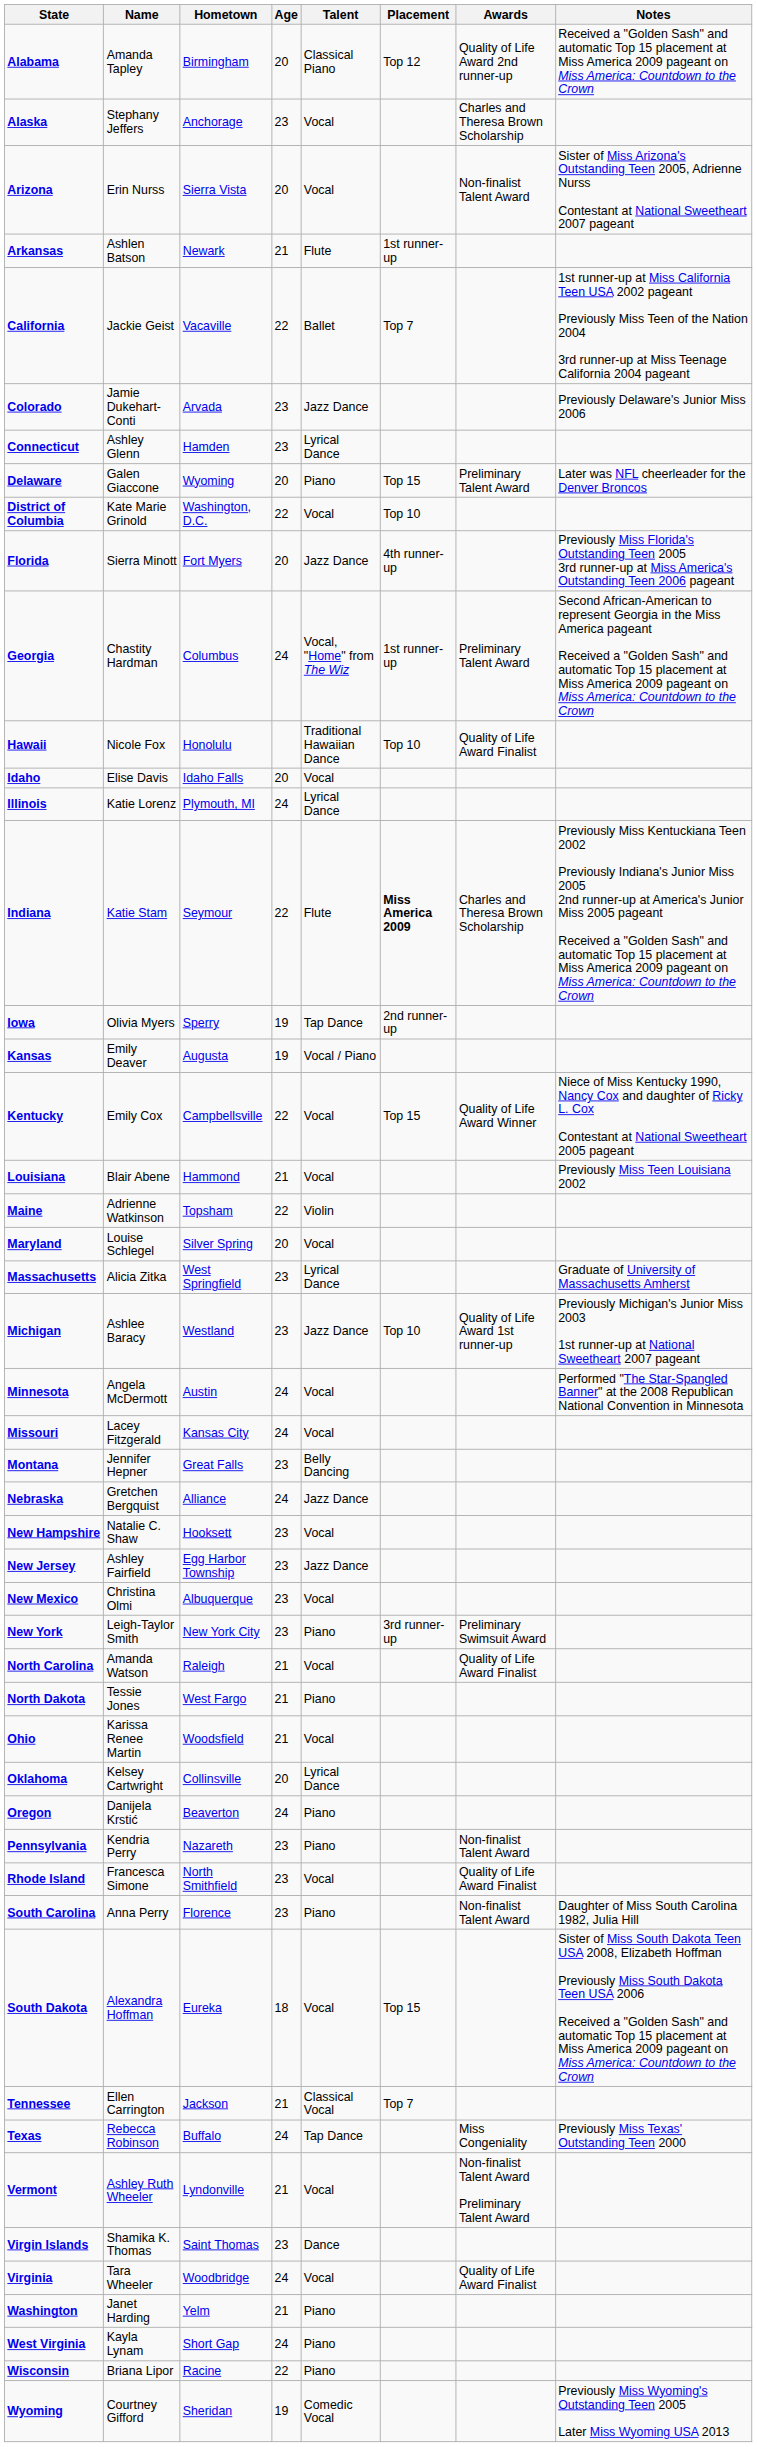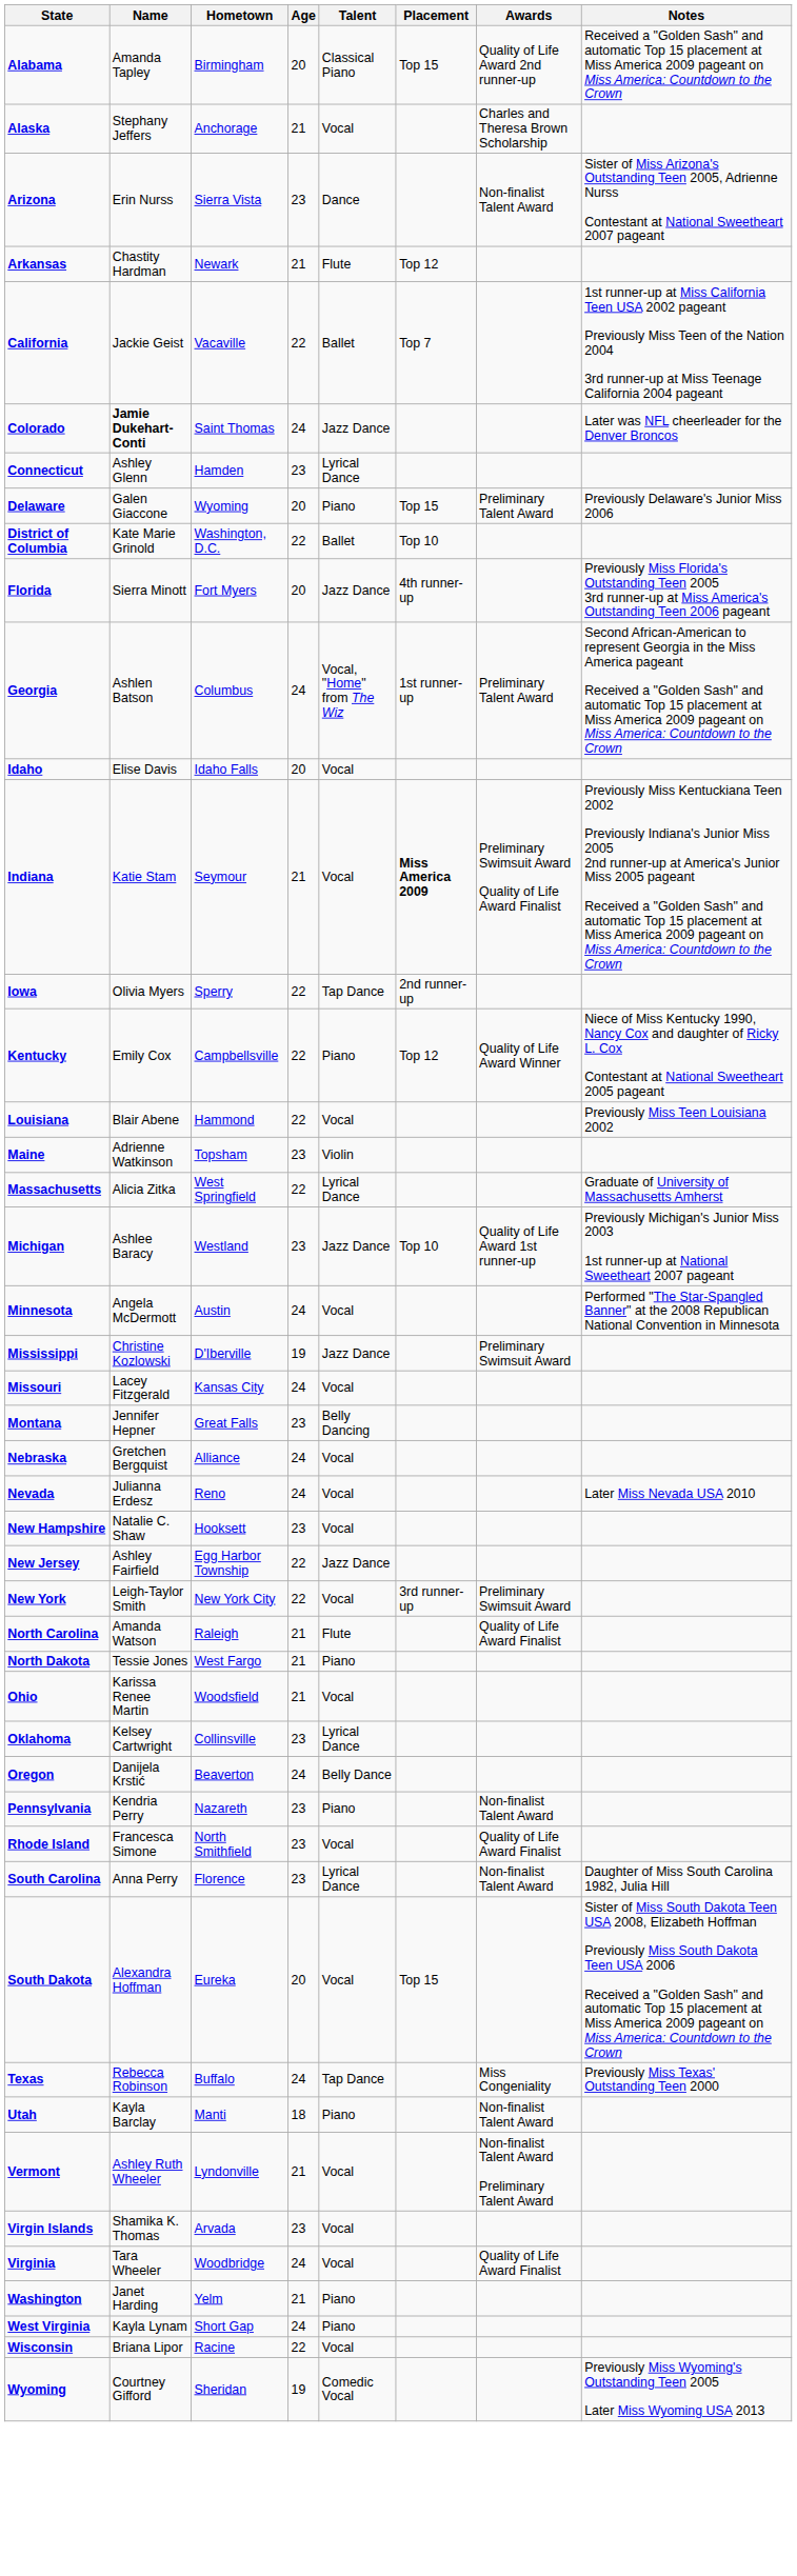Alabama | Placement: Top 12 -> Top 15
Alaska | Age: 23 -> 21
Arizona | Age: 20 -> 23
Arizona | Talent: Vocal -> Dance
Arkansas | Name: Ashlen Batson -> Chastity Hardman
Arkansas | Placement: 1st runner-up -> Top 12
Colorado | Name: normal -> bold
Colorado | Hometown: Arvada -> Saint Thomas
Colorado | Age: 23 -> 24
Colorado | Notes: Previously Delaware's Junior Miss 2006 -> Later was NFL cheerleader for the Denver Broncos
Delaware | Notes: Later was NFL cheerleader for the Denver Broncos -> Previously Delaware's Junior Miss 2006
District of Columbia | Talent: Vocal -> Ballet
Georgia | Name: Chastity Hardman -> Ashlen Batson
- row: Hawaii | Nicole Fox | Honolulu | Traditional Hawaiian Dance | Top 10 | Quality of Life Award Finalist
- row: Illinois | Katie Lorenz | Plymouth, MI | 24 | Lyrical Dance
Indiana | Age: 22 -> 21
Indiana | Talent: Flute -> Vocal
Indiana | Awards: Charles and Theresa Brown Scholarship -> Preliminary Swimsuit Award Quality of Life Award Finalist
Iowa | Age: 19 -> 22
- row: Kansas | Emily Deaver | Augusta | 19 | Vocal / Piano
Kentucky | Talent: Vocal -> Piano
Kentucky | Placement: Top 15 -> Top 12
Louisiana | Age: 21 -> 22
Maine | Age: 22 -> 23
- row: Maryland | Louise Schlegel | Silver Spring | 20 | Vocal
Massachusetts | Age: 23 -> 22
+ row: Mississippi | Christine Kozlowski | D'Iberville | 19 | Jazz Dance | Preliminary Swimsuit Award
Nebraska | Talent: Jazz Dance -> Vocal
+ row: Nevada | Julianna Erdesz | Reno | 24 | Vocal | Later Miss Nevada USA 2010
New Jersey | Age: 23 -> 22
- row: New Mexico | Christina Olmi | Albuquerque | 23 | Vocal
New York | Age: 23 -> 22
New York | Talent: Piano -> Vocal
North Carolina | Talent: Vocal -> Flute
Oklahoma | Age: 20 -> 23
Oregon | Talent: Piano -> Belly Dance
South Carolina | Talent: Piano -> Lyrical Dance
South Dakota | Age: 18 -> 20
- row: Tennessee | Ellen Carrington | Jackson | 21 | Classical Vocal | Top 7
+ row: Utah | Kayla Barclay | Manti | 18 | Piano | Non-finalist Talent Award
Virgin Islands | Hometown: Saint Thomas -> Arvada
Virgin Islands | Talent: Dance -> Vocal
Wisconsin | Talent: Piano -> Vocal
